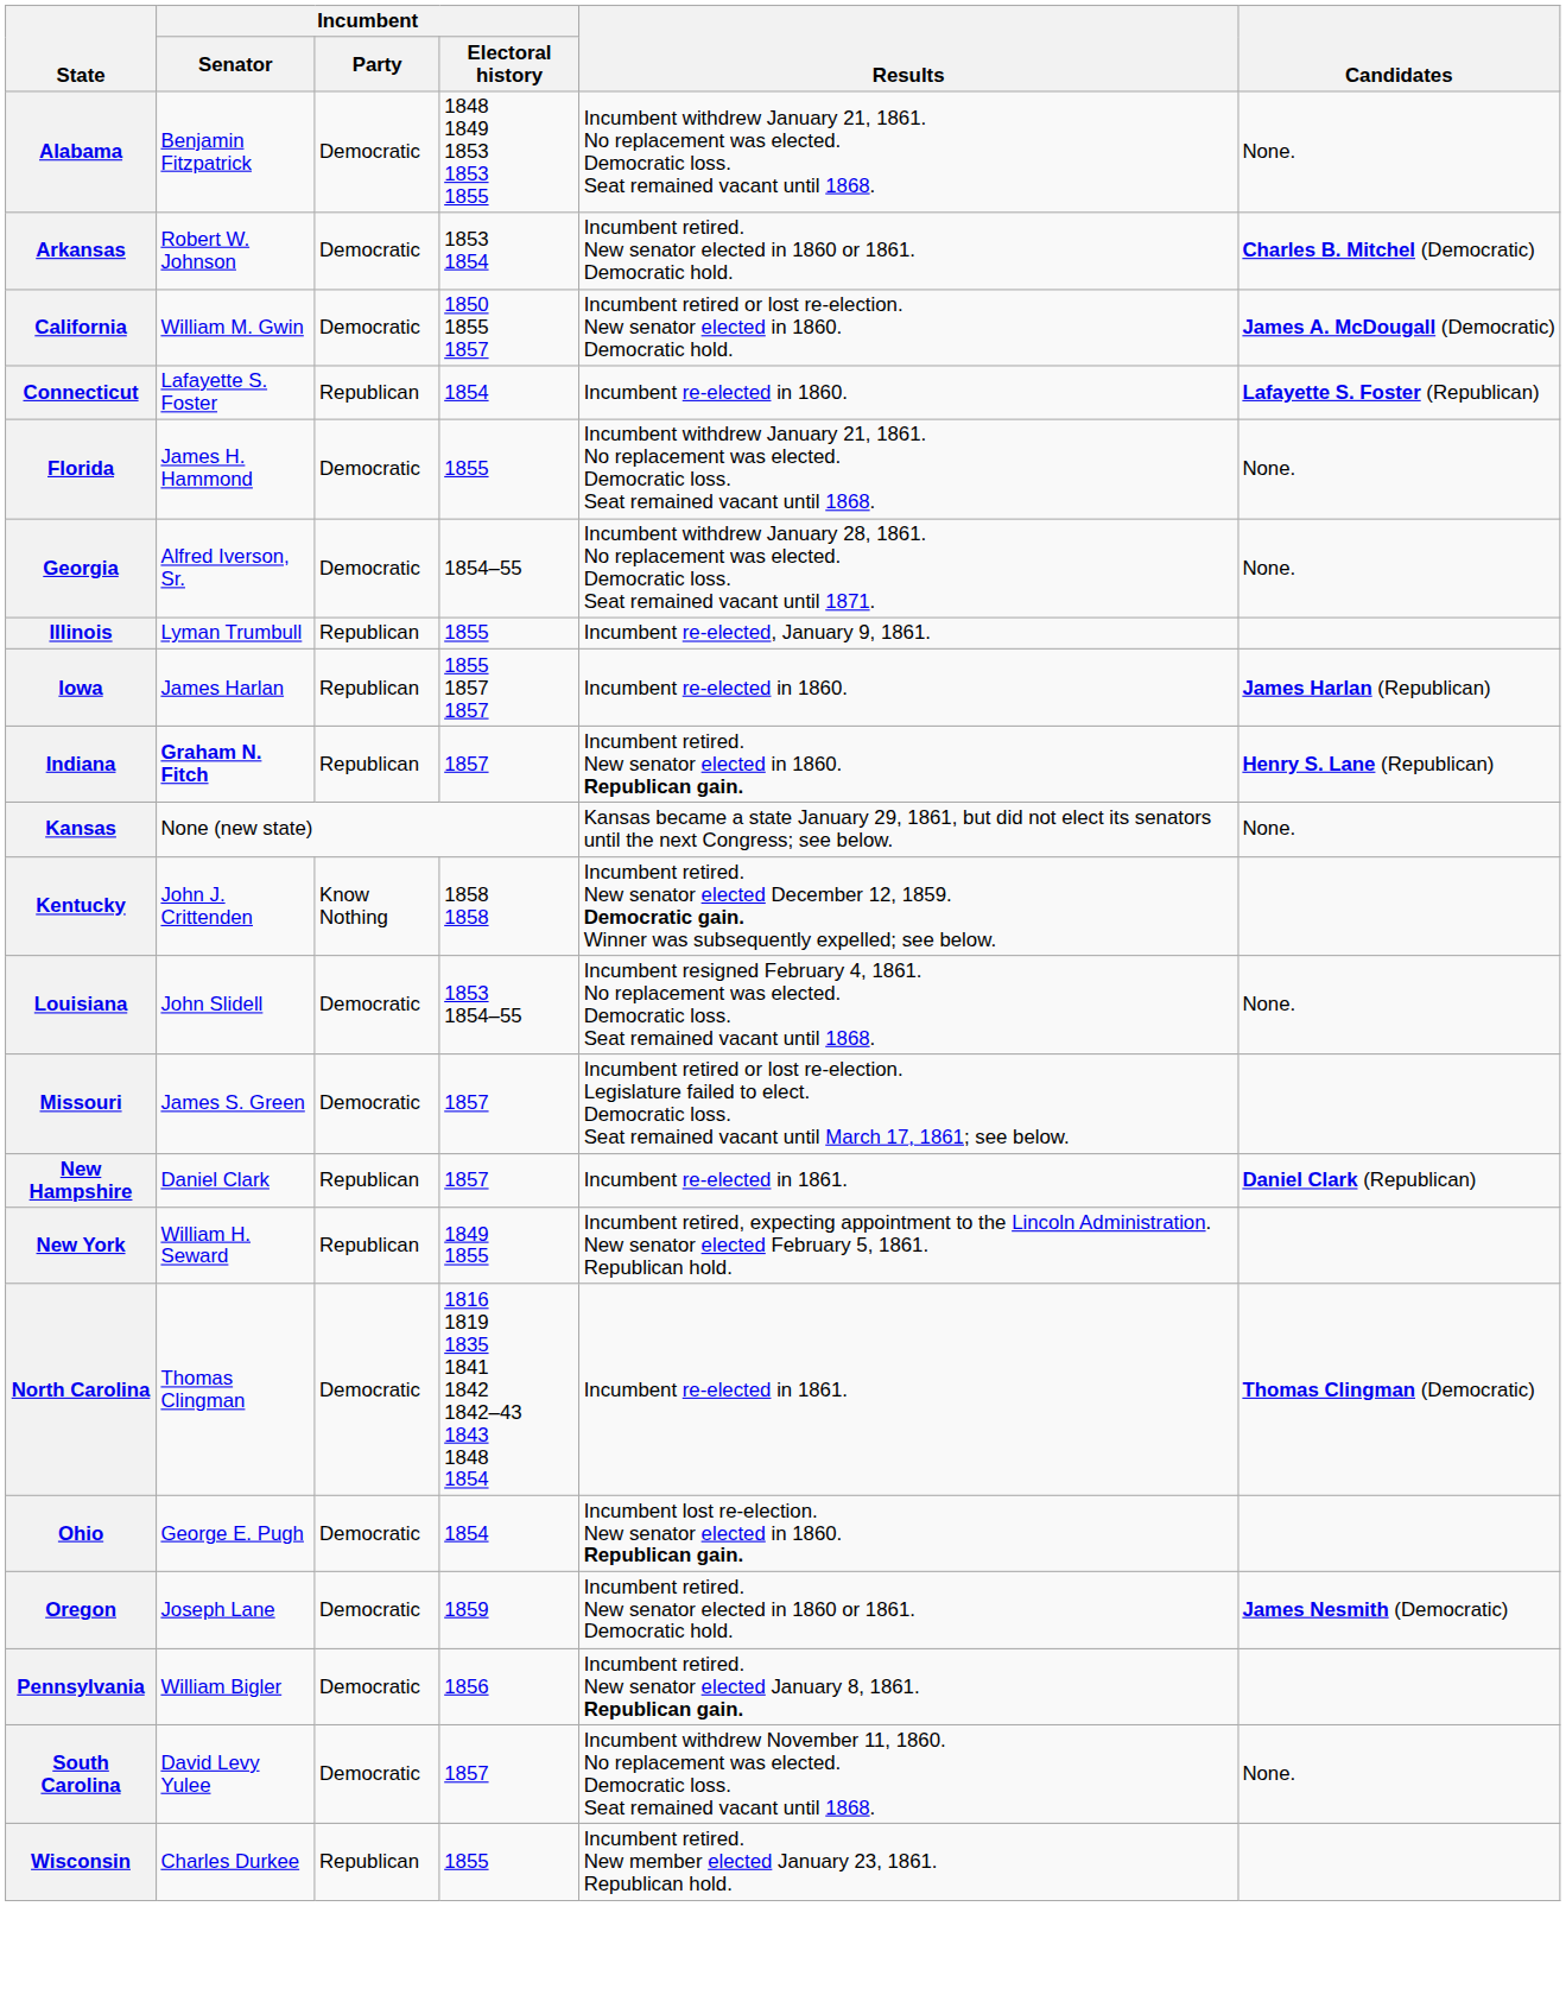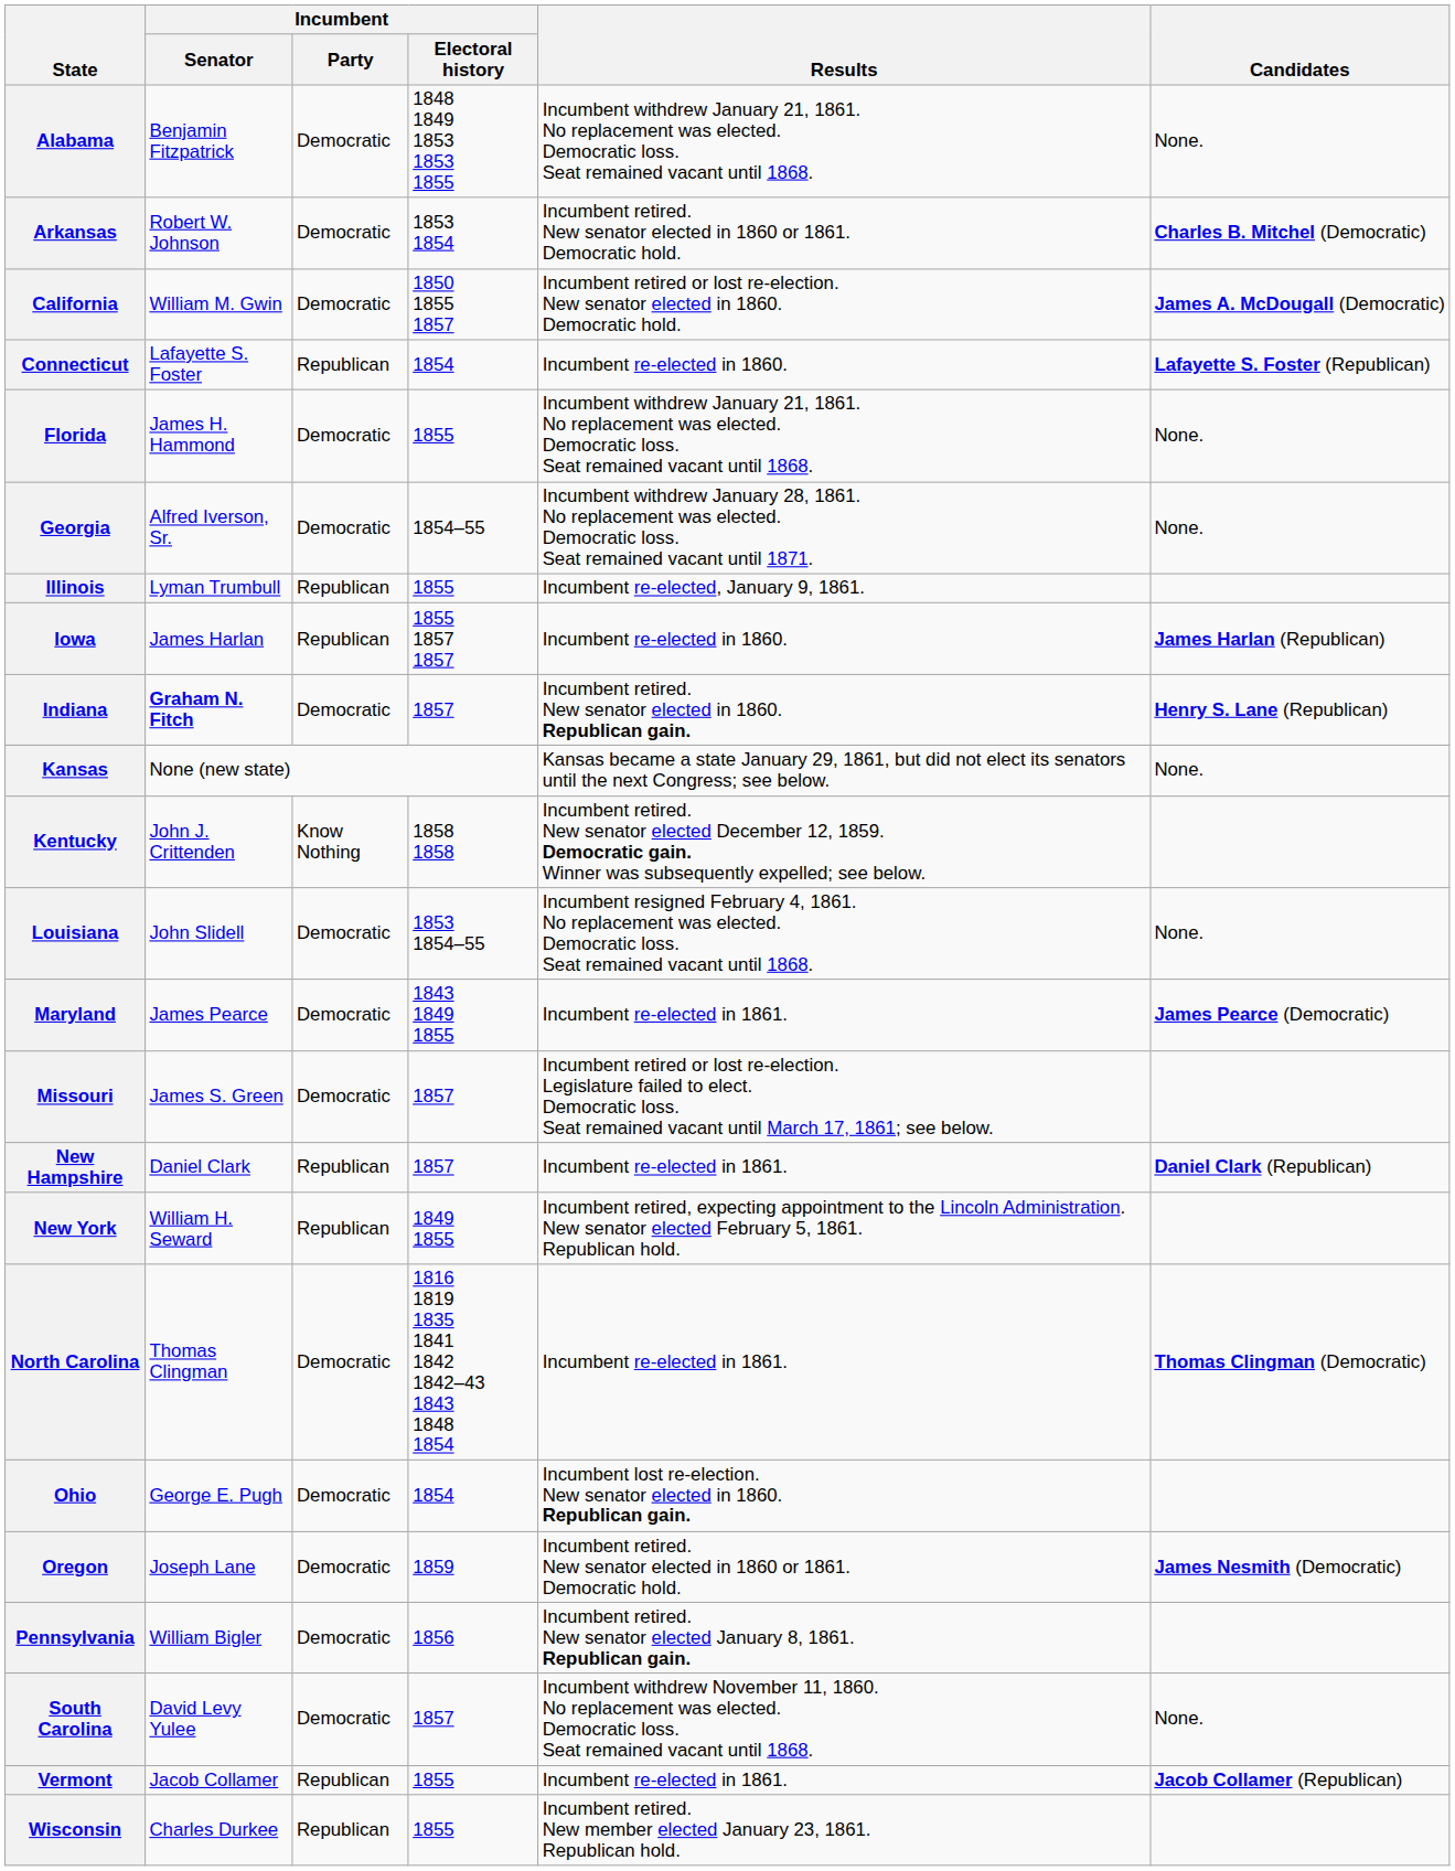Indiana | Incumbent / Party: Republican -> Democratic
+ row: Maryland | James Pearce | Democratic | 1843 1849 1855 | Incumbent re-elected in 1861. | James Pearce (Democratic)
+ row: Vermont | Jacob Collamer | Republican | 1855 | Incumbent re-elected in 1861. | Jacob Collamer (Republican)
